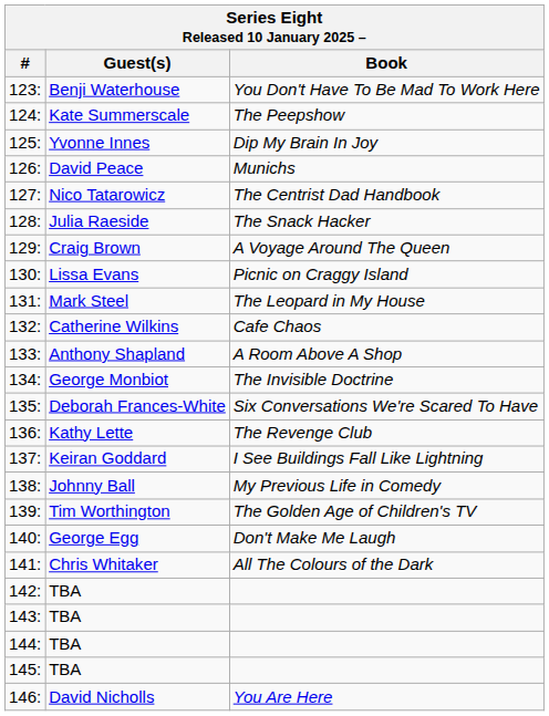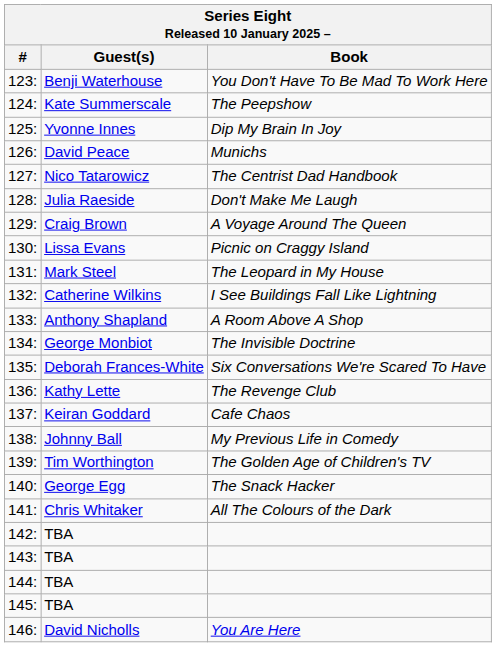128: | Book: The Snack Hacker -> Don't Make Me Laugh
132: | Book: Cafe Chaos -> I See Buildings Fall Like Lightning
137: | Book: I See Buildings Fall Like Lightning -> Cafe Chaos
140: | Book: Don't Make Me Laugh -> The Snack Hacker
